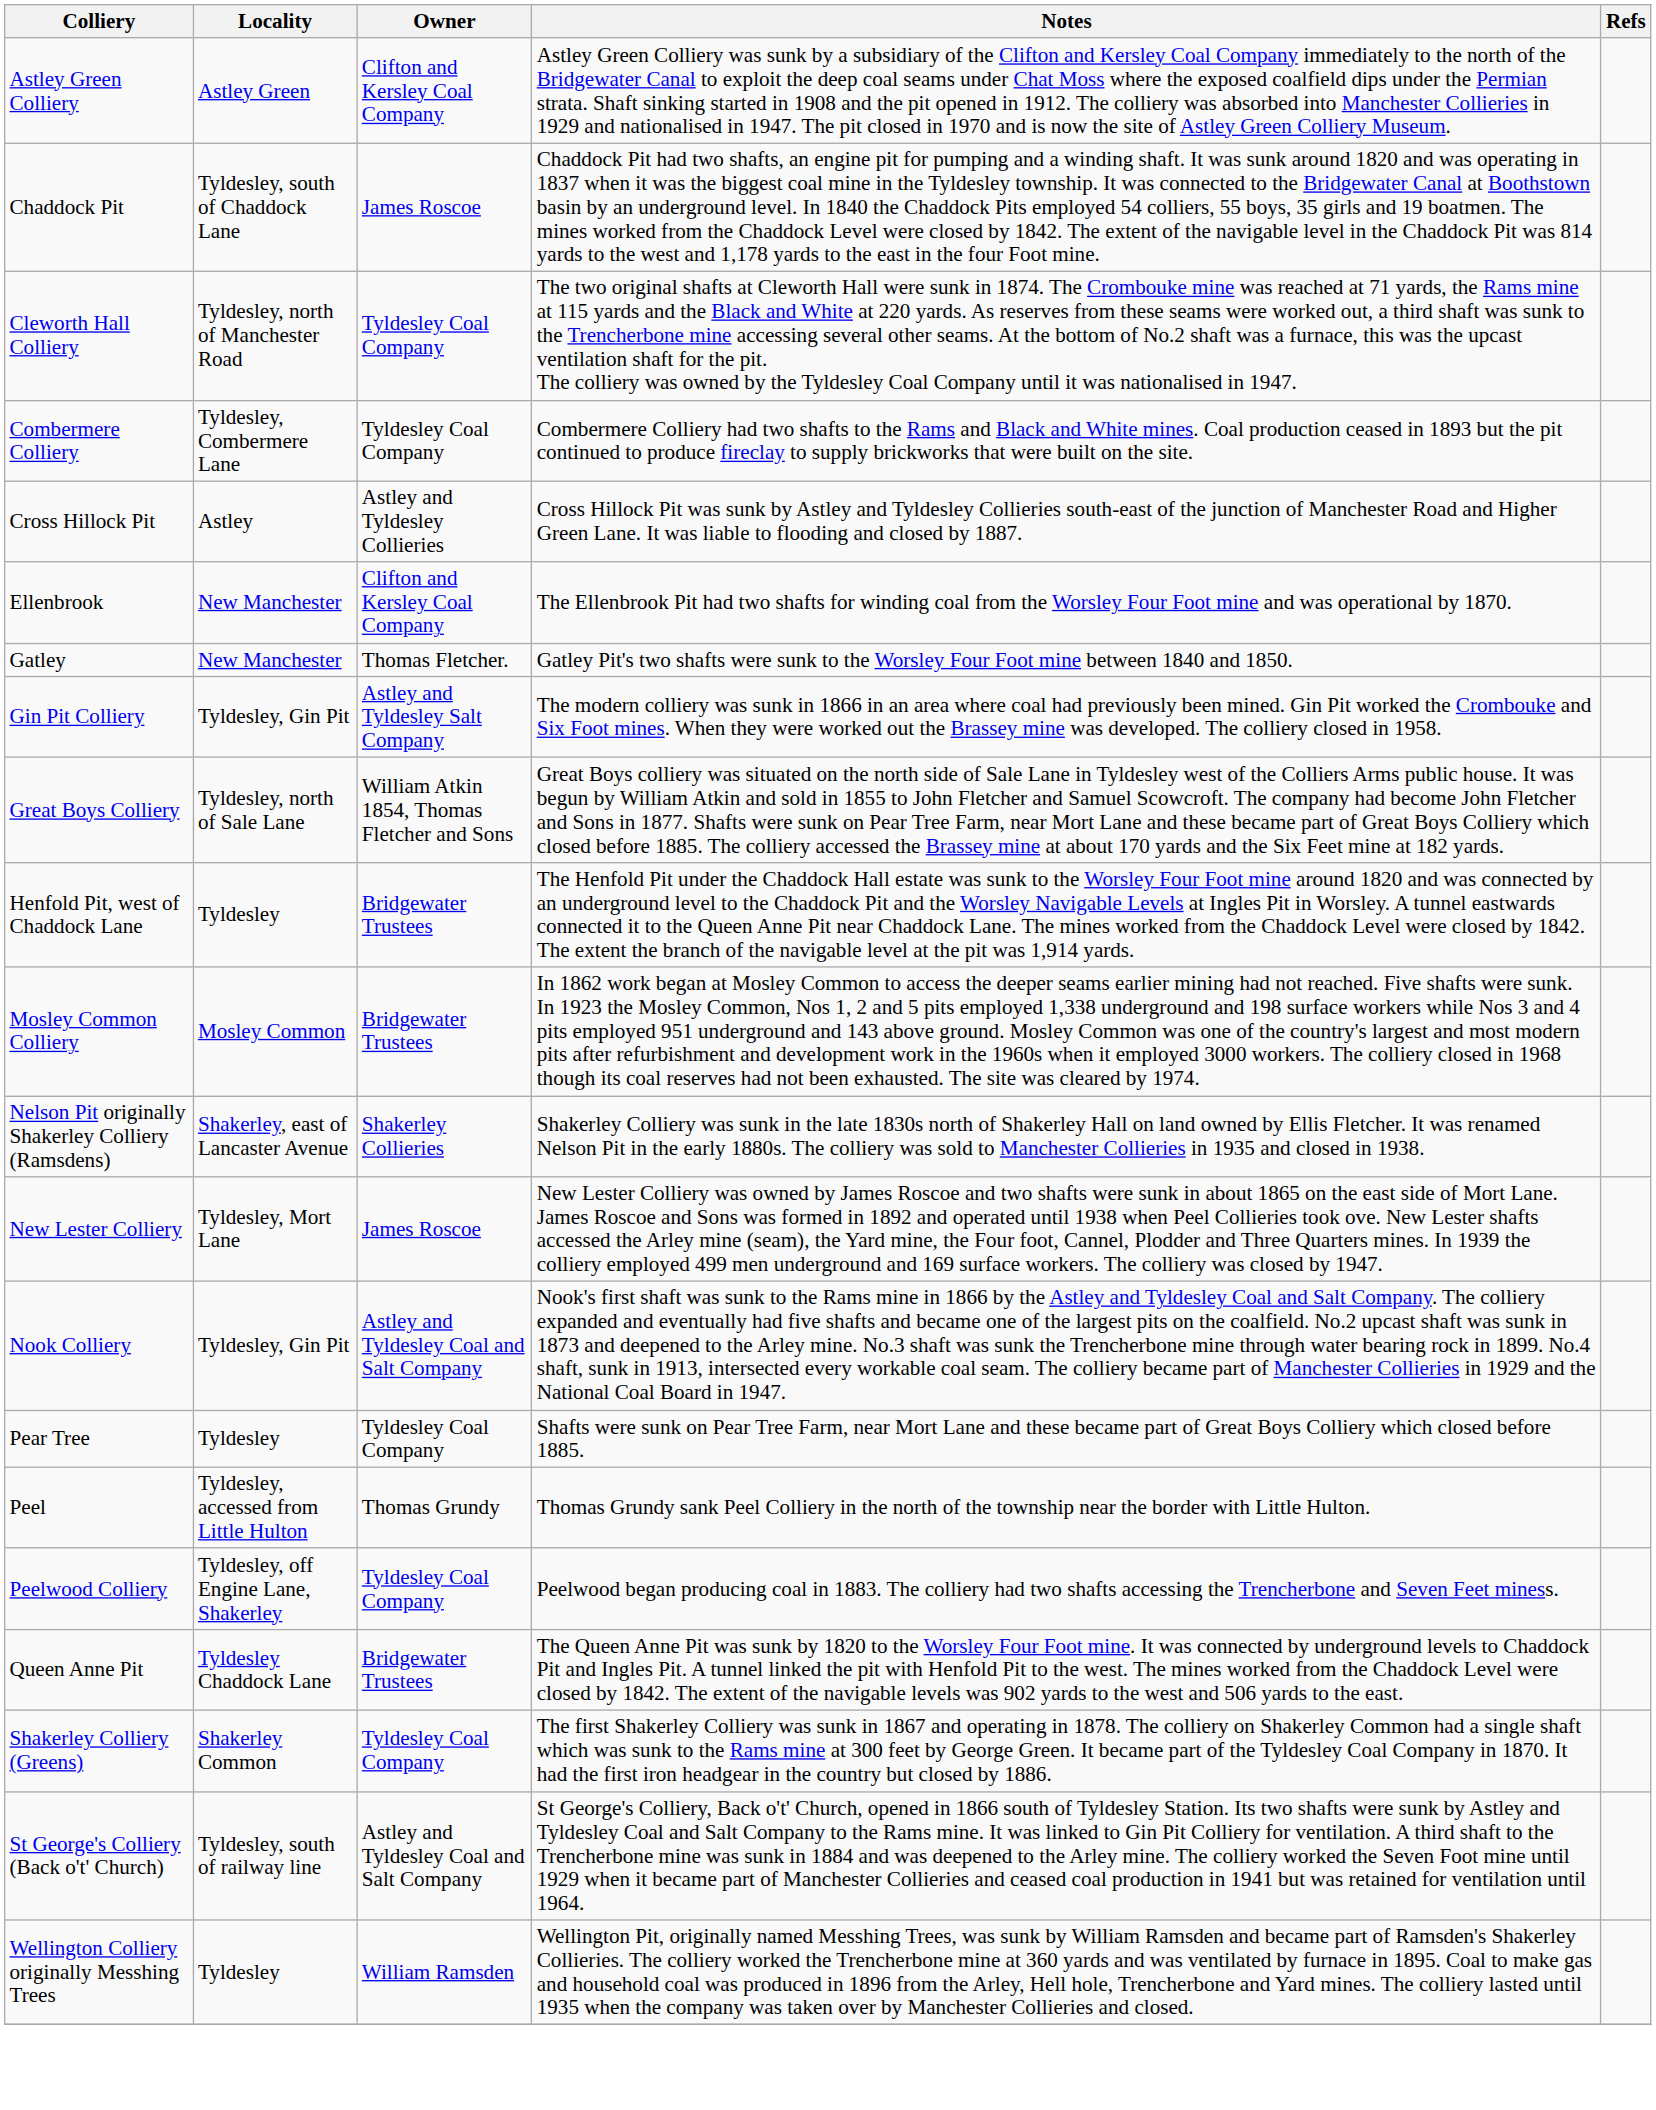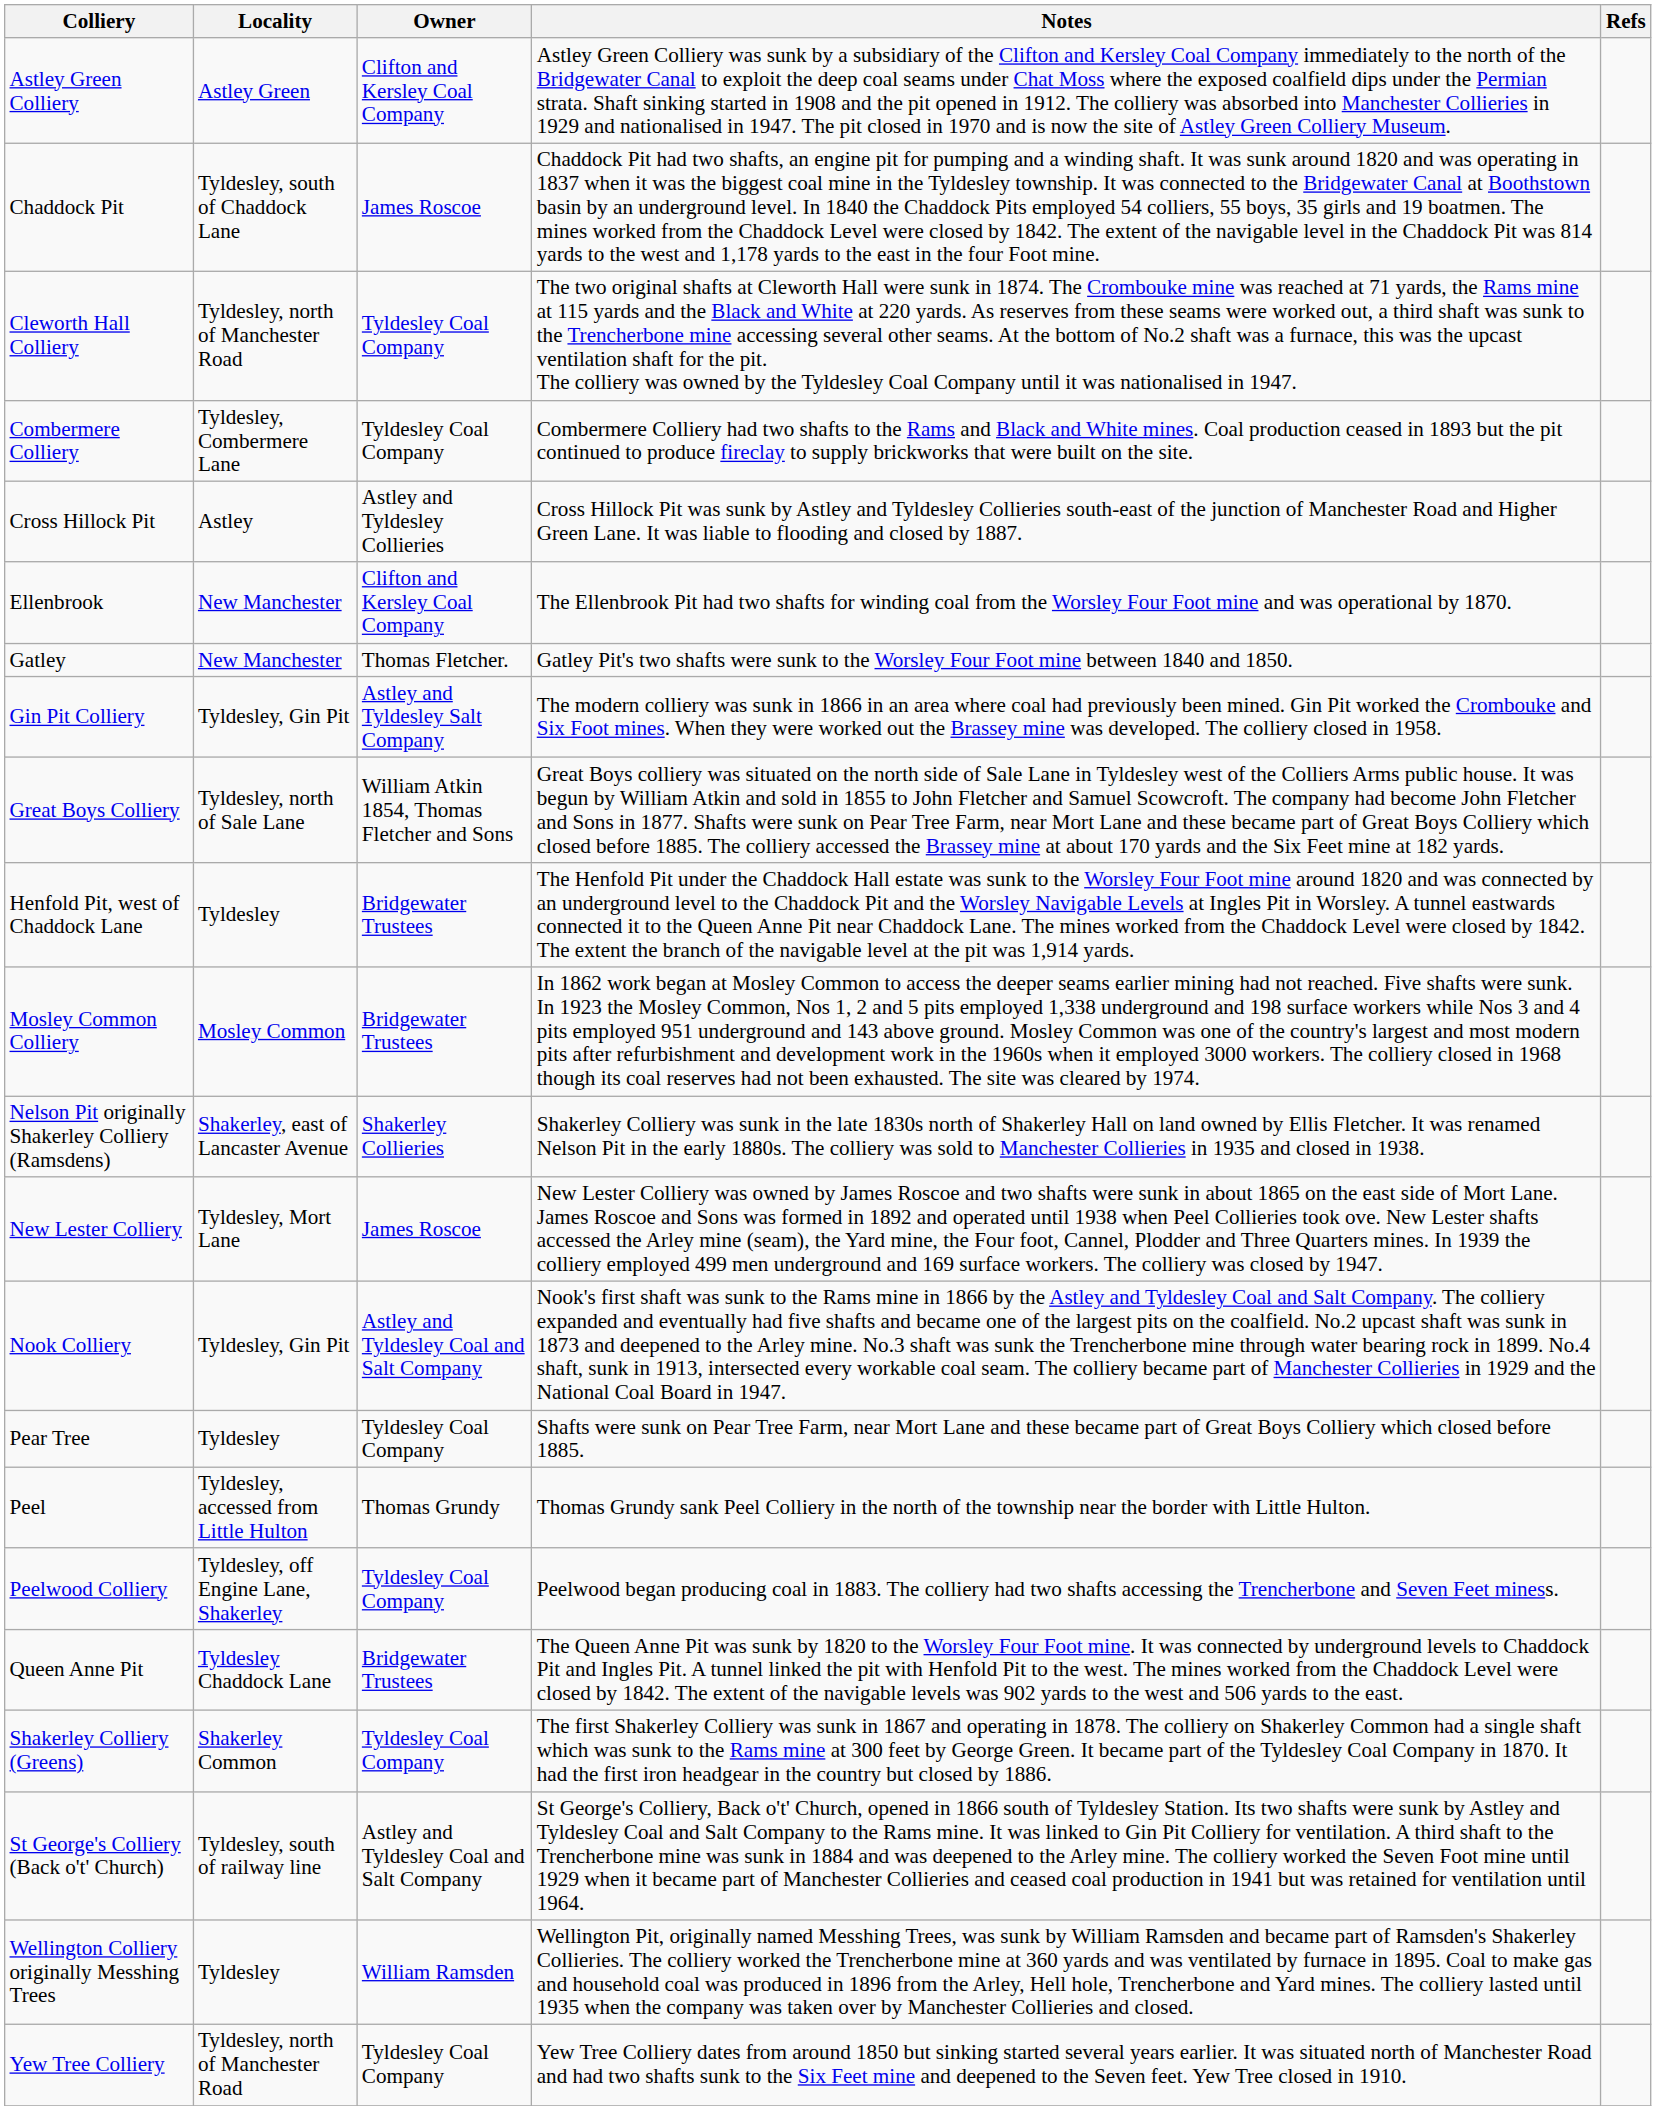+ row: Yew Tree Colliery | Tyldesley, north of Manchester Road | Tyldesley Coal Company | Yew Tree Colliery dates from around 1850 but sinking started several years earlier. It was situated north of Manchester Road and had two shafts sunk to the Six Feet mine and deepened to the Seven feet. Yew Tree closed in 1910.
